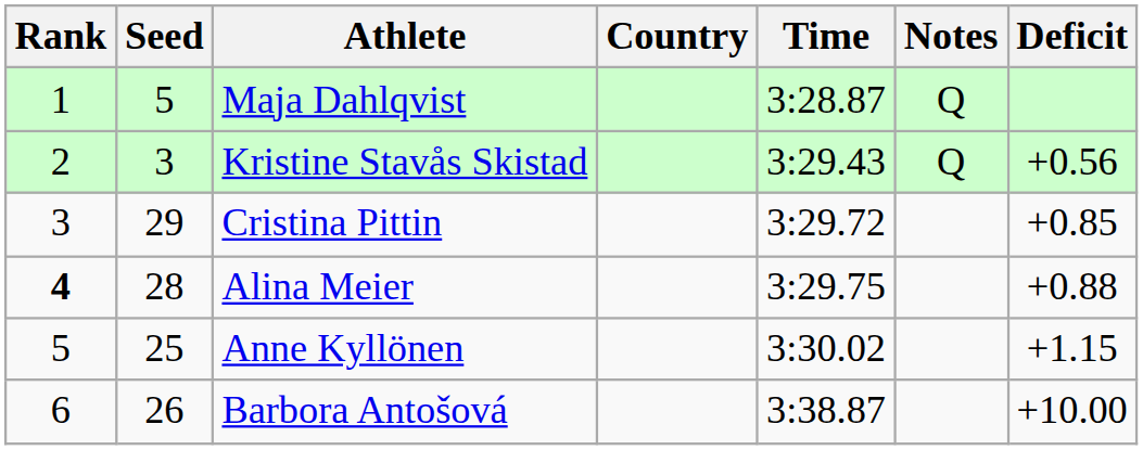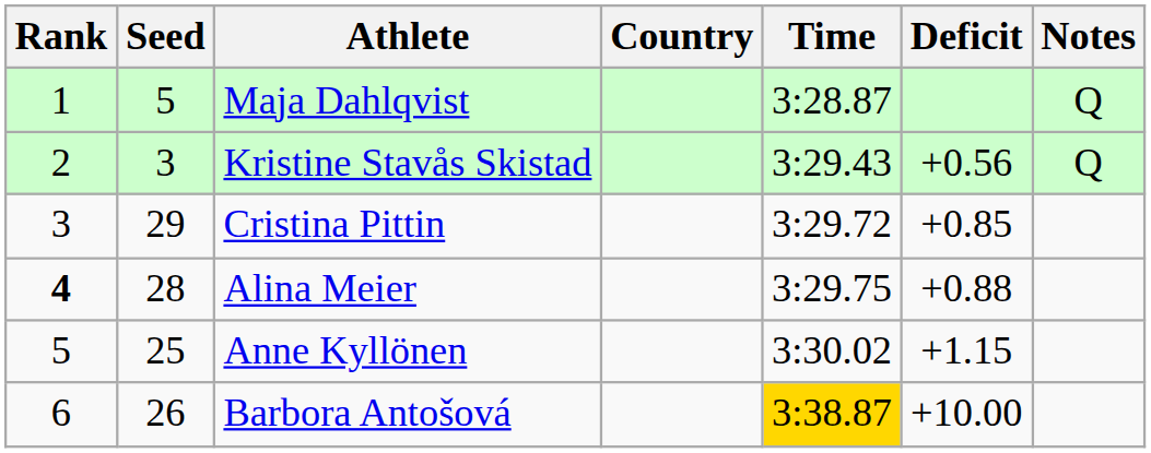columns swapped: Deficit <-> Notes
Barbora Antošová | Time: no background -> gold background
